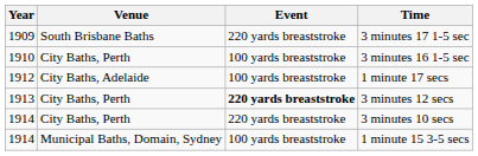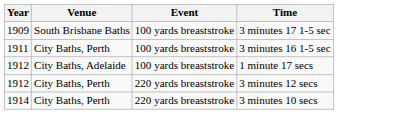3 minutes 17 1-5 sec | Event: 220 yards breaststroke -> 100 yards breaststroke
3 minutes 16 1-5 sec | Year: 1910 -> 1911
3 minutes 12 secs | Year: 1913 -> 1912
3 minutes 12 secs | Event: bold -> normal
- row: 1914 | Municipal Baths, Domain, Sydney | 100 yards breaststroke | 1 minute 15 3-5 secs
